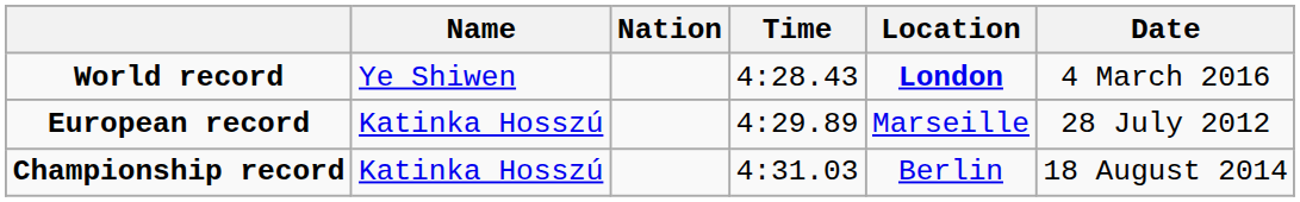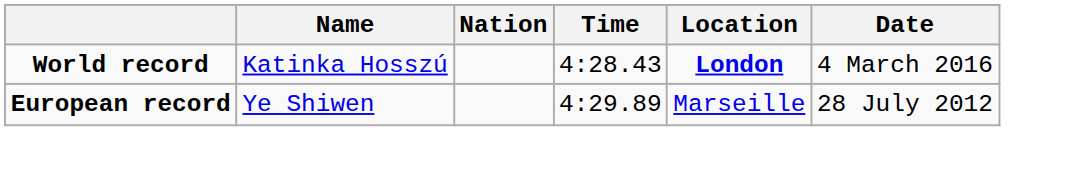World record | Name: Ye Shiwen -> Katinka Hosszú
European record | Name: Katinka Hosszú -> Ye Shiwen
- row: Championship record | Katinka Hosszú | 4:31.03 | Berlin | 18 August 2014
